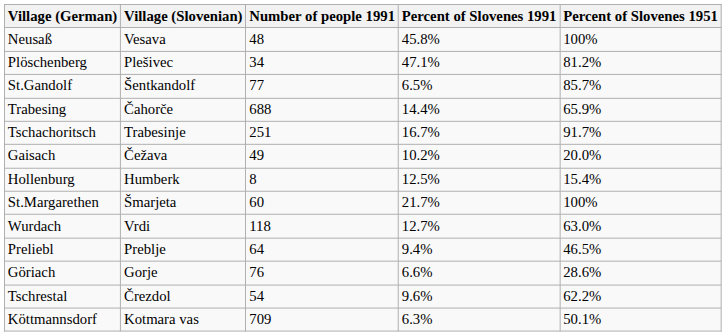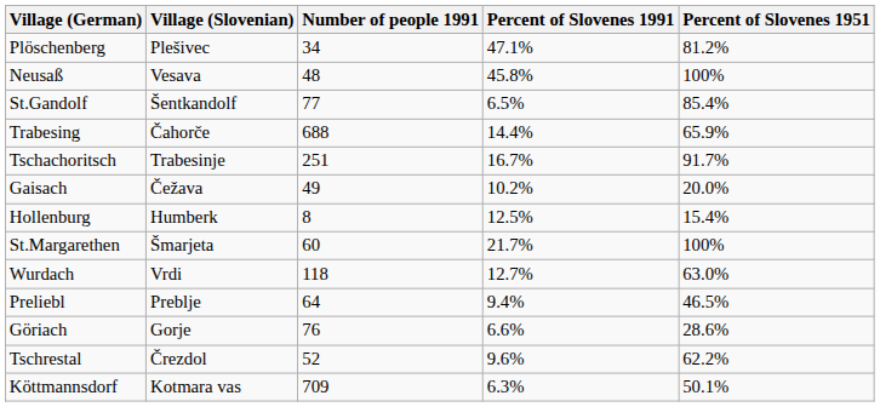rows swapped: Neusaß <-> Plöschenberg
St.Gandolf | Percent of Slovenes 1951: 85.7% -> 85.4%
Tschrestal | Number of people 1991: 54 -> 52
